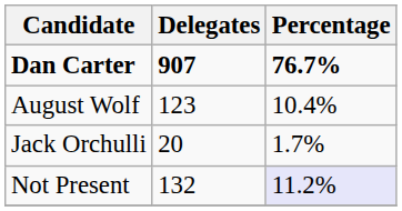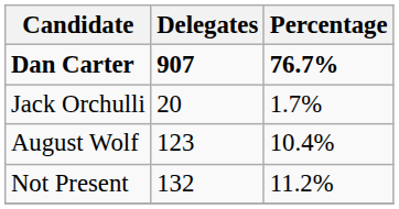rows swapped: August Wolf <-> Jack Orchulli
Not Present | Percentage: lavender background -> no background
